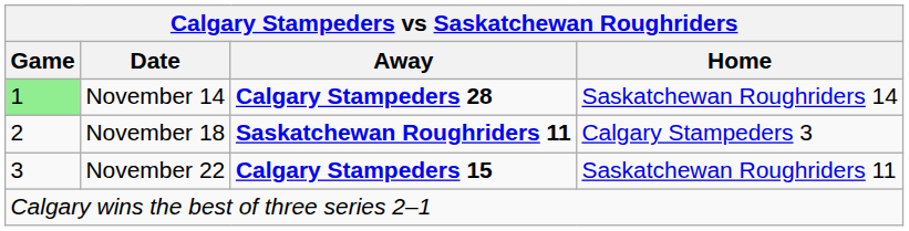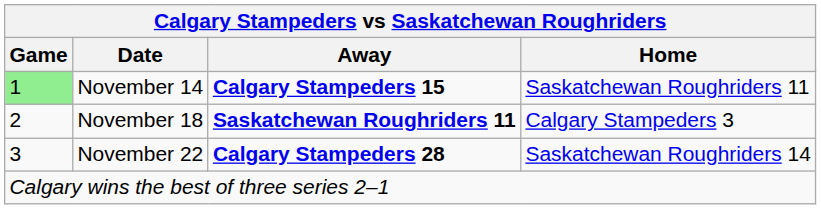November 14 | Away: Calgary Stampeders 28 -> Calgary Stampeders 15
November 14 | Home: Saskatchewan Roughriders 14 -> Saskatchewan Roughriders 11
November 22 | Away: Calgary Stampeders 15 -> Calgary Stampeders 28
November 22 | Home: Saskatchewan Roughriders 11 -> Saskatchewan Roughriders 14
